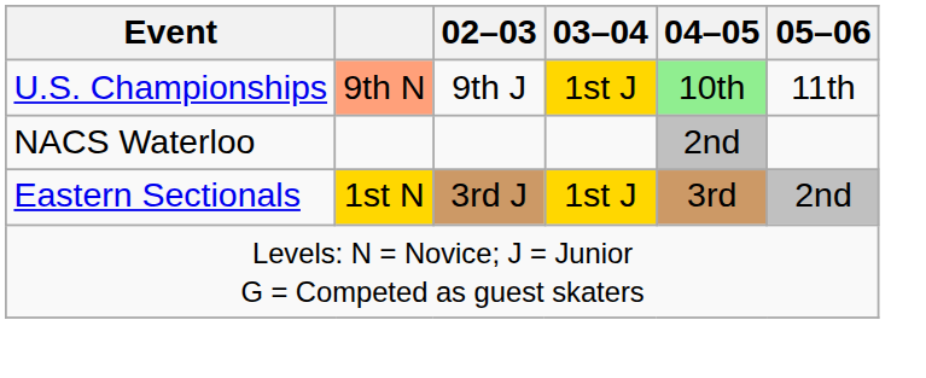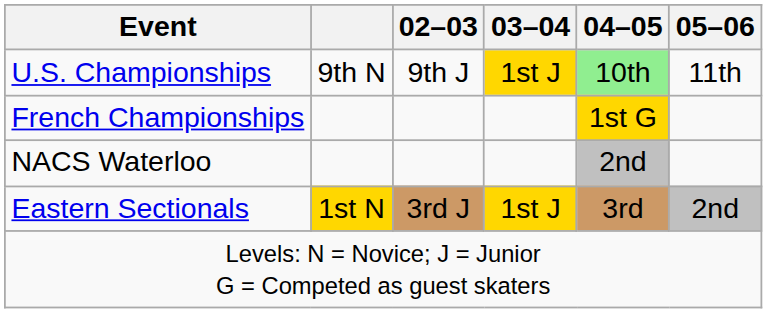U.S. Championships | column 2: lightsalmon background -> no background
+ row: French Championships | 1st G
